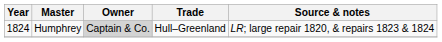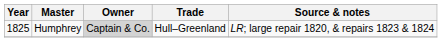Humphrey | Year: 1824 -> 1825
